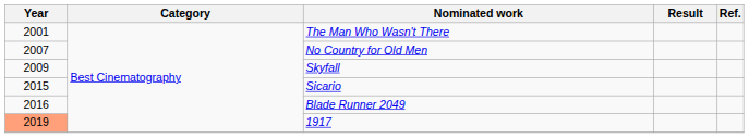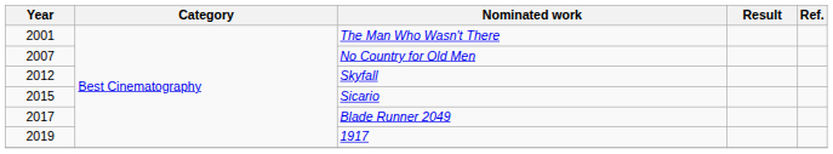Skyfall | Year: 2009 -> 2012
Blade Runner 2049 | Year: 2016 -> 2017
1917 | Year: lightsalmon background -> no background
